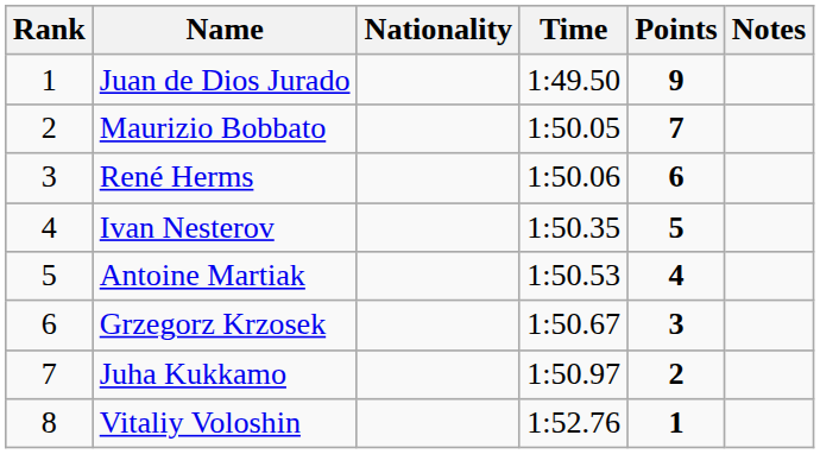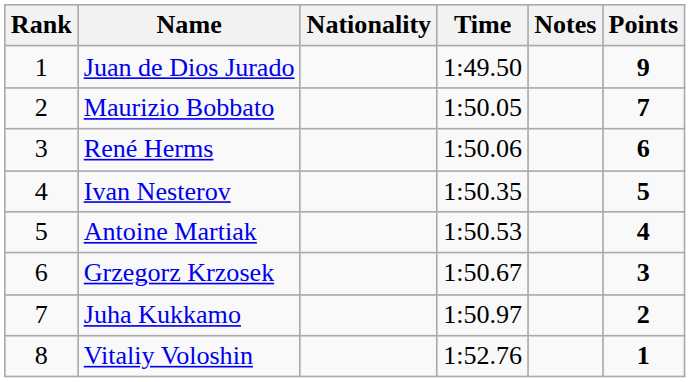columns swapped: Notes <-> Points
